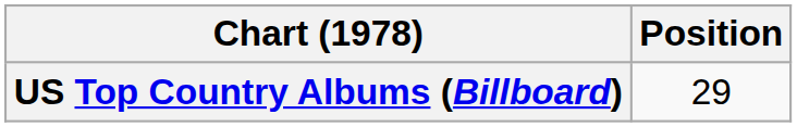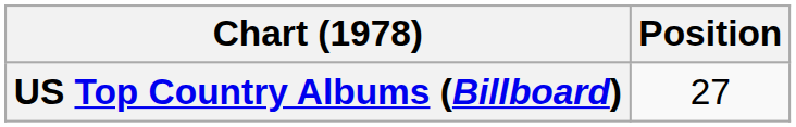US Top Country Albums (Billboard) | Position: 29 -> 27
